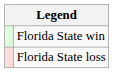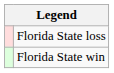rows swapped: Florida State win <-> Florida State loss
